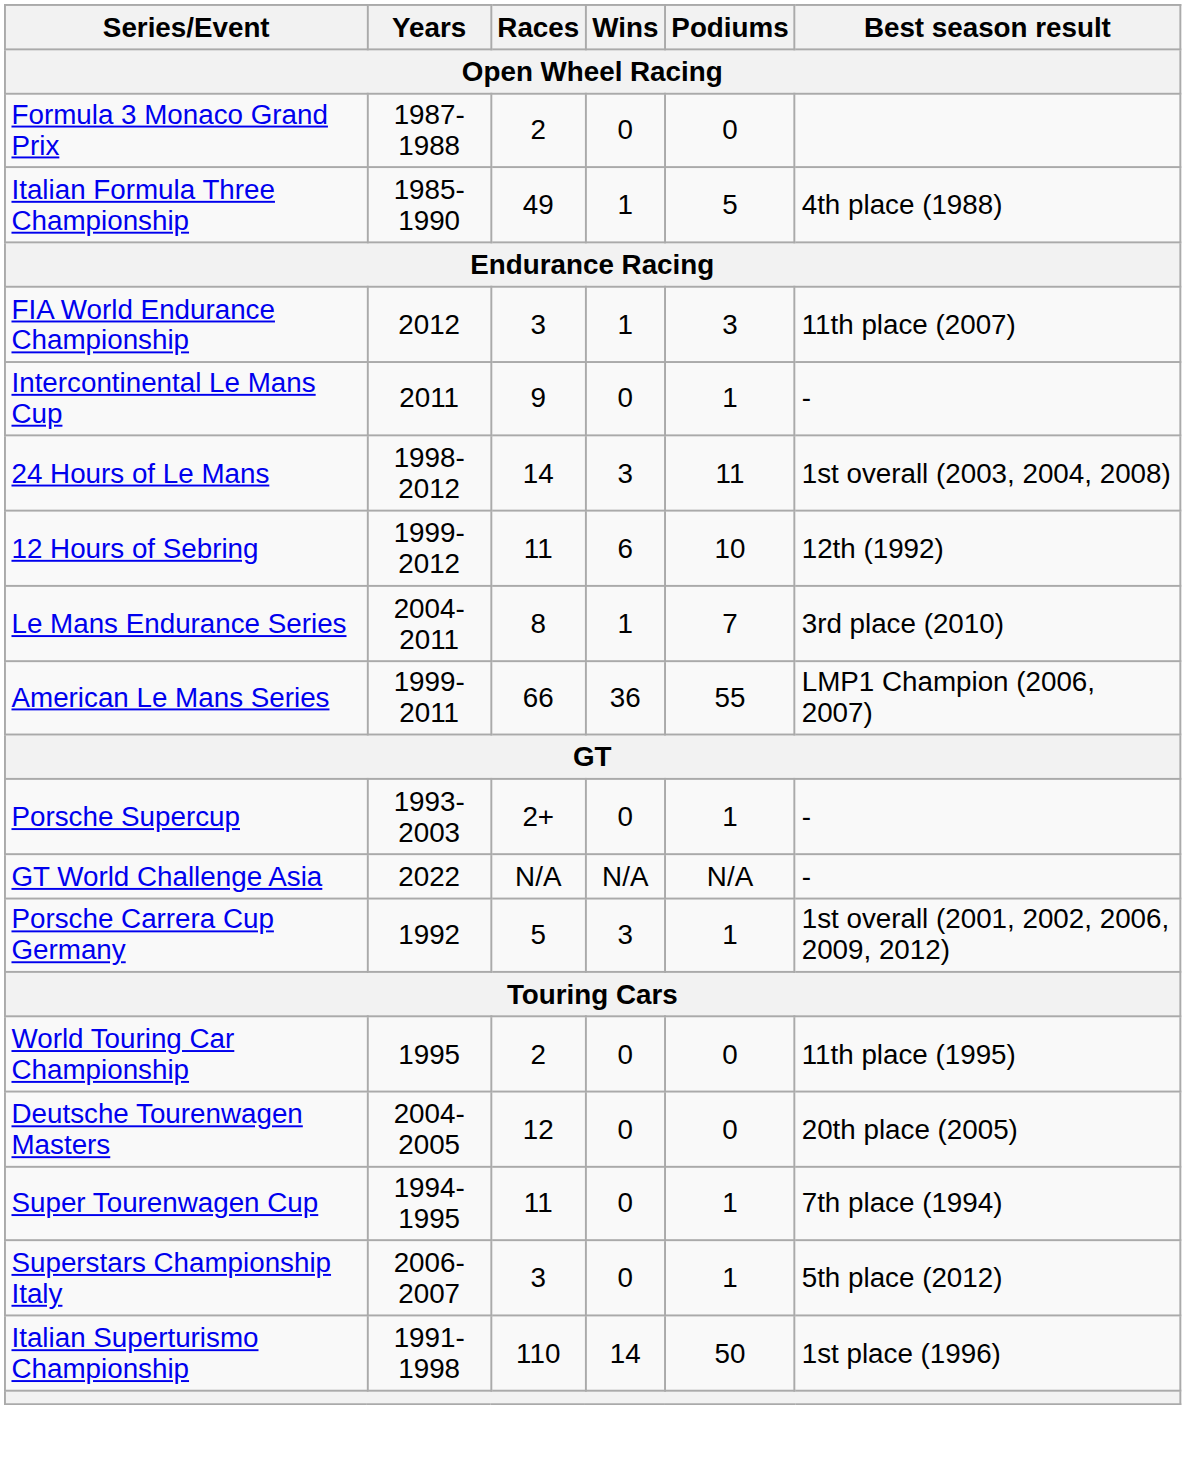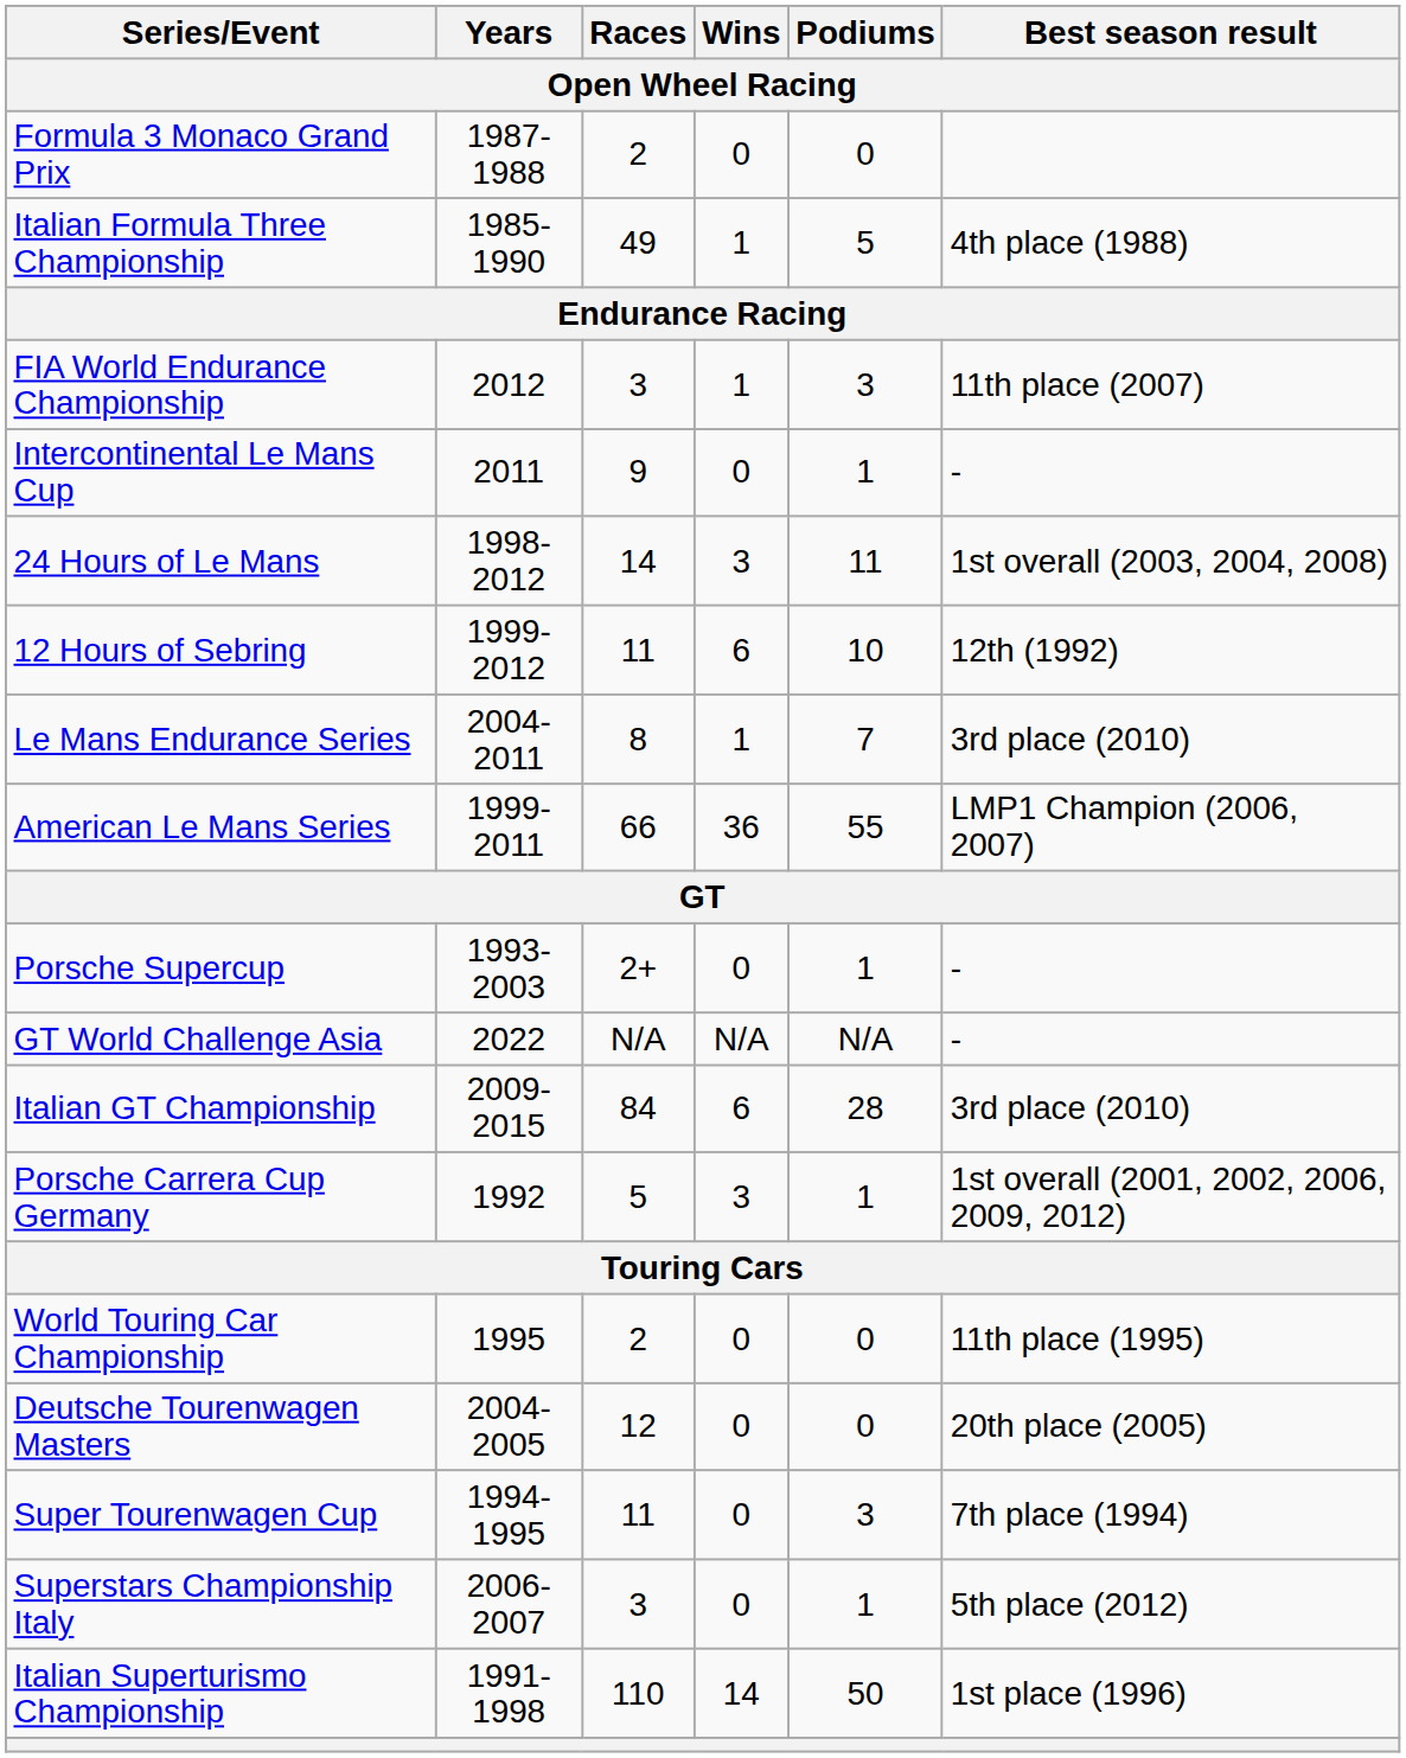+ row: Italian GT Championship | 2009-2015 | 84 | 6 | 28 | 3rd place (2010)
Super Tourenwagen Cup | Podiums: 1 -> 3
